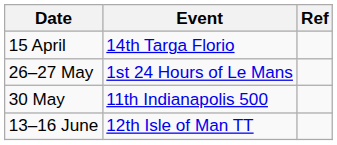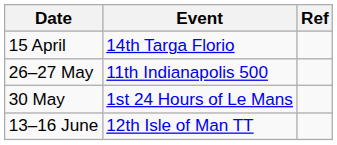26–27 May | Event: 1st 24 Hours of Le Mans -> 11th Indianapolis 500
30 May | Event: 11th Indianapolis 500 -> 1st 24 Hours of Le Mans
